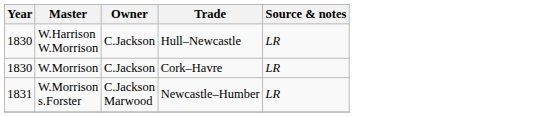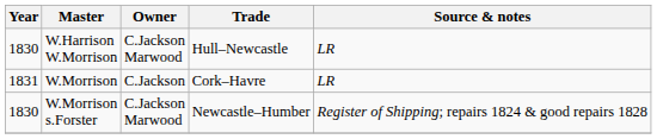W.Harrison W.Morrison | Owner: C.Jackson -> C.Jackson Marwood
W.Morrison | Year: 1830 -> 1831
W.Morrison s.Forster | Year: 1831 -> 1830
W.Morrison s.Forster | Source & notes: LR -> Register of Shipping; repairs 1824 & good repairs 1828
